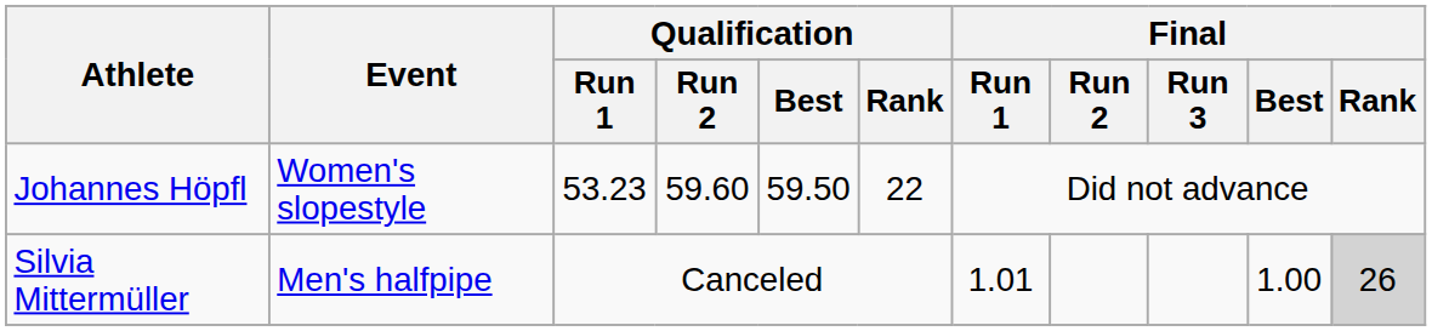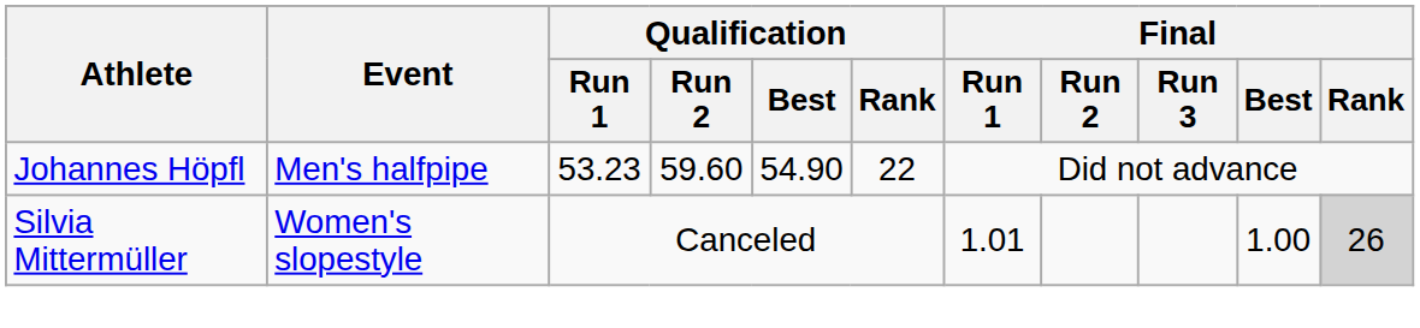Johannes Höpfl | Event: Women's slopestyle -> Men's halfpipe
Johannes Höpfl | Qualification / Best: 59.50 -> 54.90
Silvia Mittermüller | Event: Men's halfpipe -> Women's slopestyle
